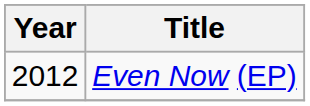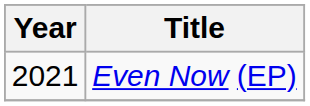Even Now (EP) | Year: 2012 -> 2021
